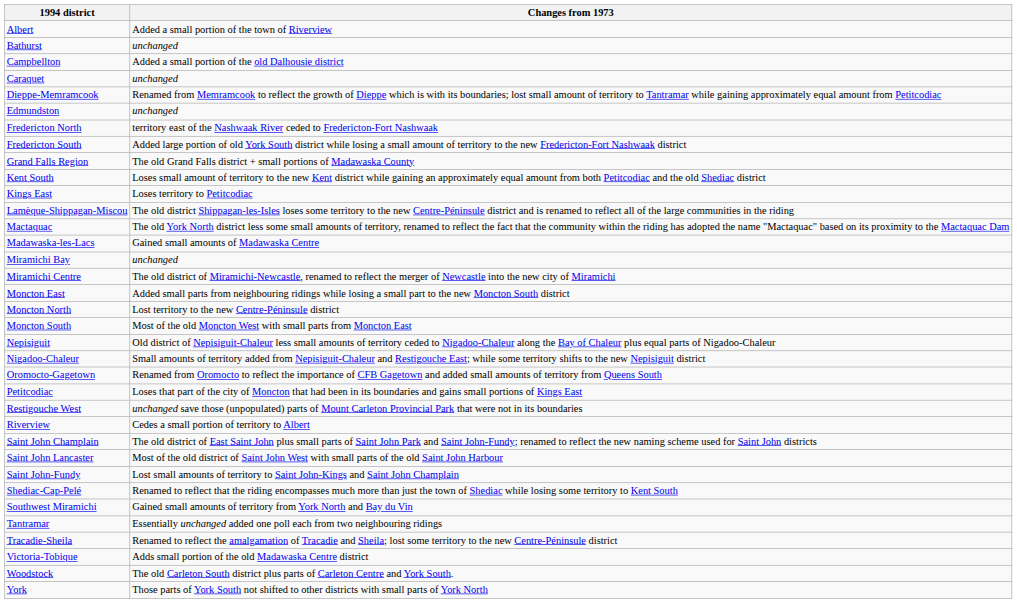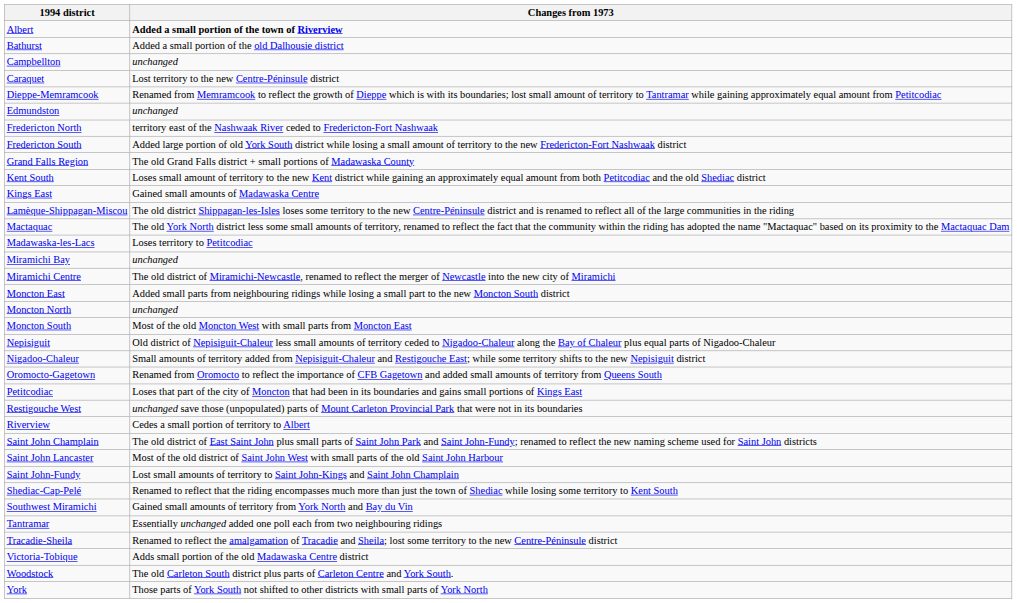Albert | Changes from 1973: normal -> bold
Bathurst | Changes from 1973: unchanged -> Added a small portion of the old Dalhousie district
Campbellton | Changes from 1973: Added a small portion of the old Dalhousie district -> unchanged
Caraquet | Changes from 1973: unchanged -> Lost territory to the new Centre-Péninsule district
Kings East | Changes from 1973: Loses territory to Petitcodiac -> Gained small amounts of Madawaska Centre
Madawaska-les-Lacs | Changes from 1973: Gained small amounts of Madawaska Centre -> Loses territory to Petitcodiac
Moncton North | Changes from 1973: Lost territory to the new Centre-Péninsule district -> unchanged
